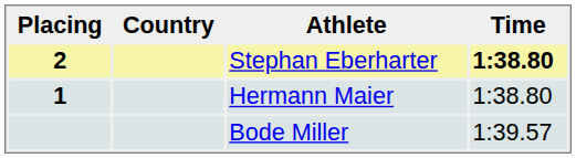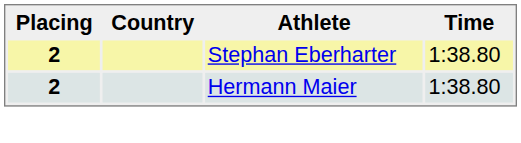Stephan Eberharter | Time: bold -> normal
Hermann Maier | Placing: 1 -> 2
- row: Bode Miller | 1:39.57
